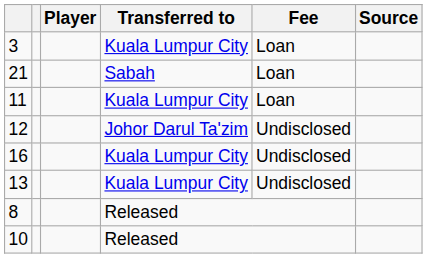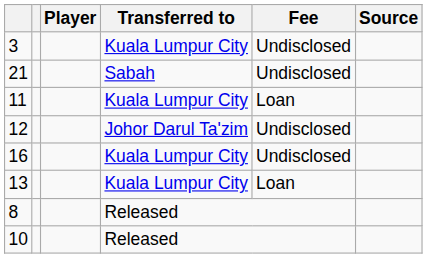3 | Fee: Loan -> Undisclosed
21 | Fee: Loan -> Undisclosed
13 | Fee: Undisclosed -> Loan
